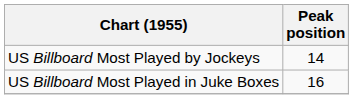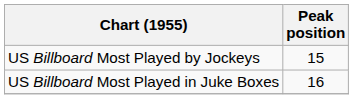US Billboard Most Played by Jockeys | Peak position: 14 -> 15
